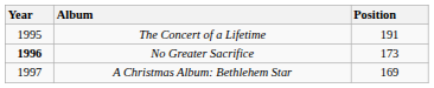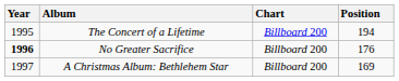+ column: Chart | Billboard 200 | Billboard 200 | Billboard 200
The Concert of a Lifetime | Position: 191 -> 194
No Greater Sacrifice | Position: 173 -> 176
